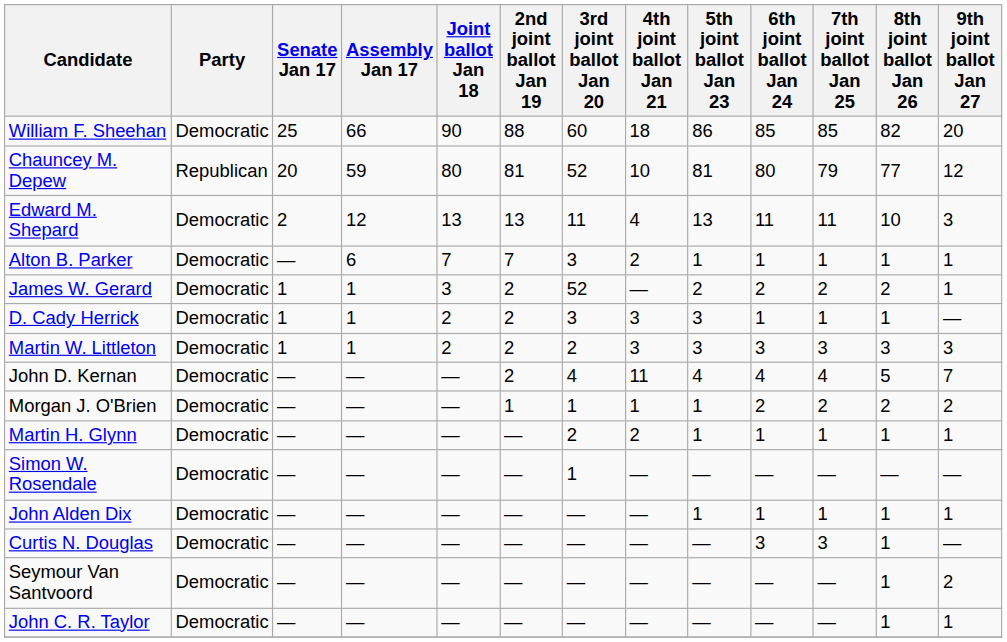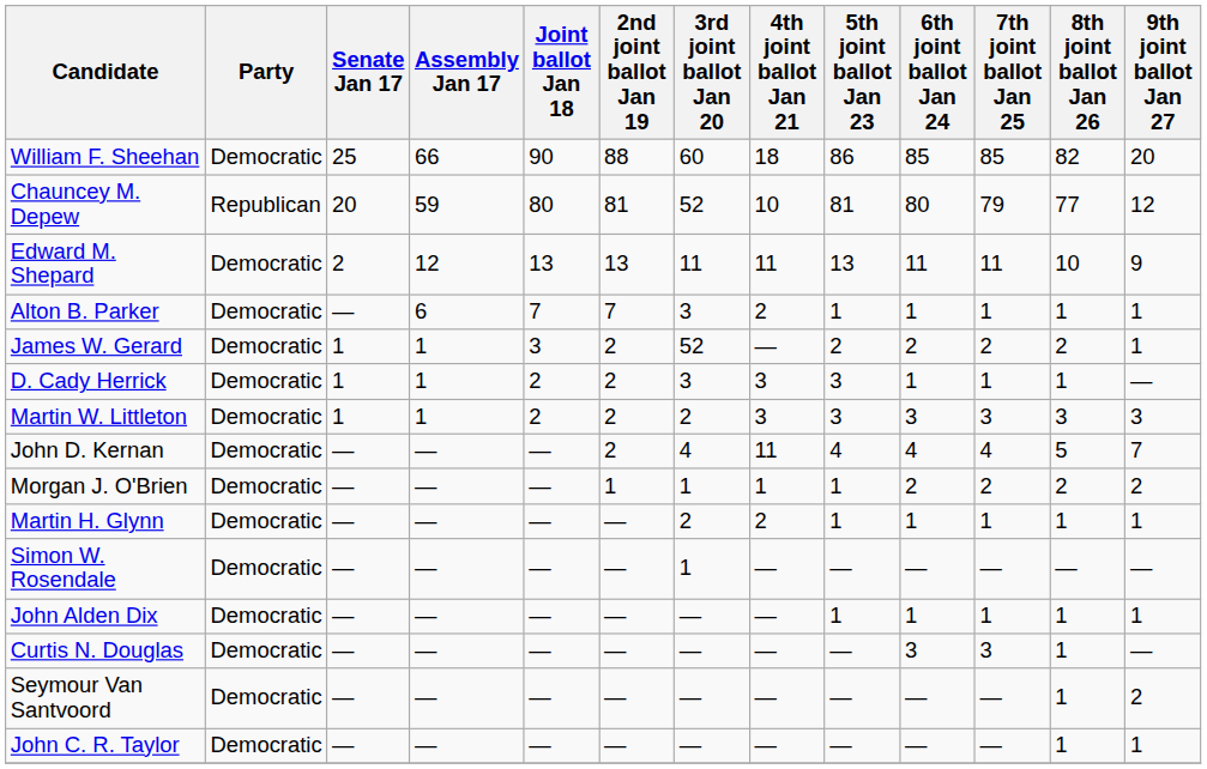Edward M. Shepard | 4th joint ballot Jan 21: 4 -> 11
Edward M. Shepard | 9th joint ballot Jan 27: 3 -> 9
